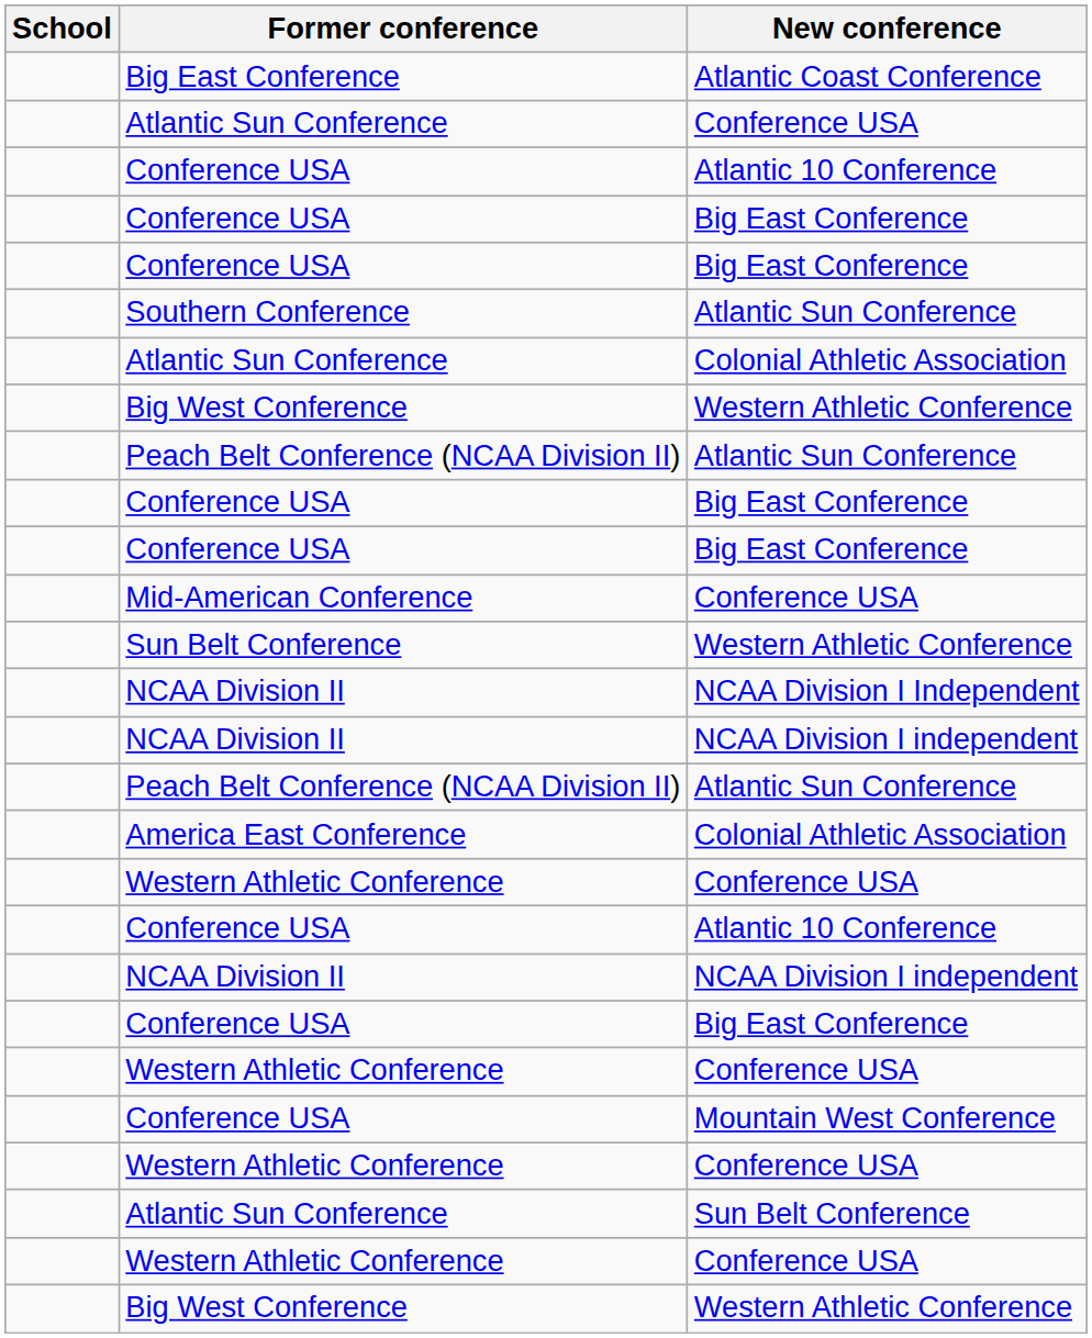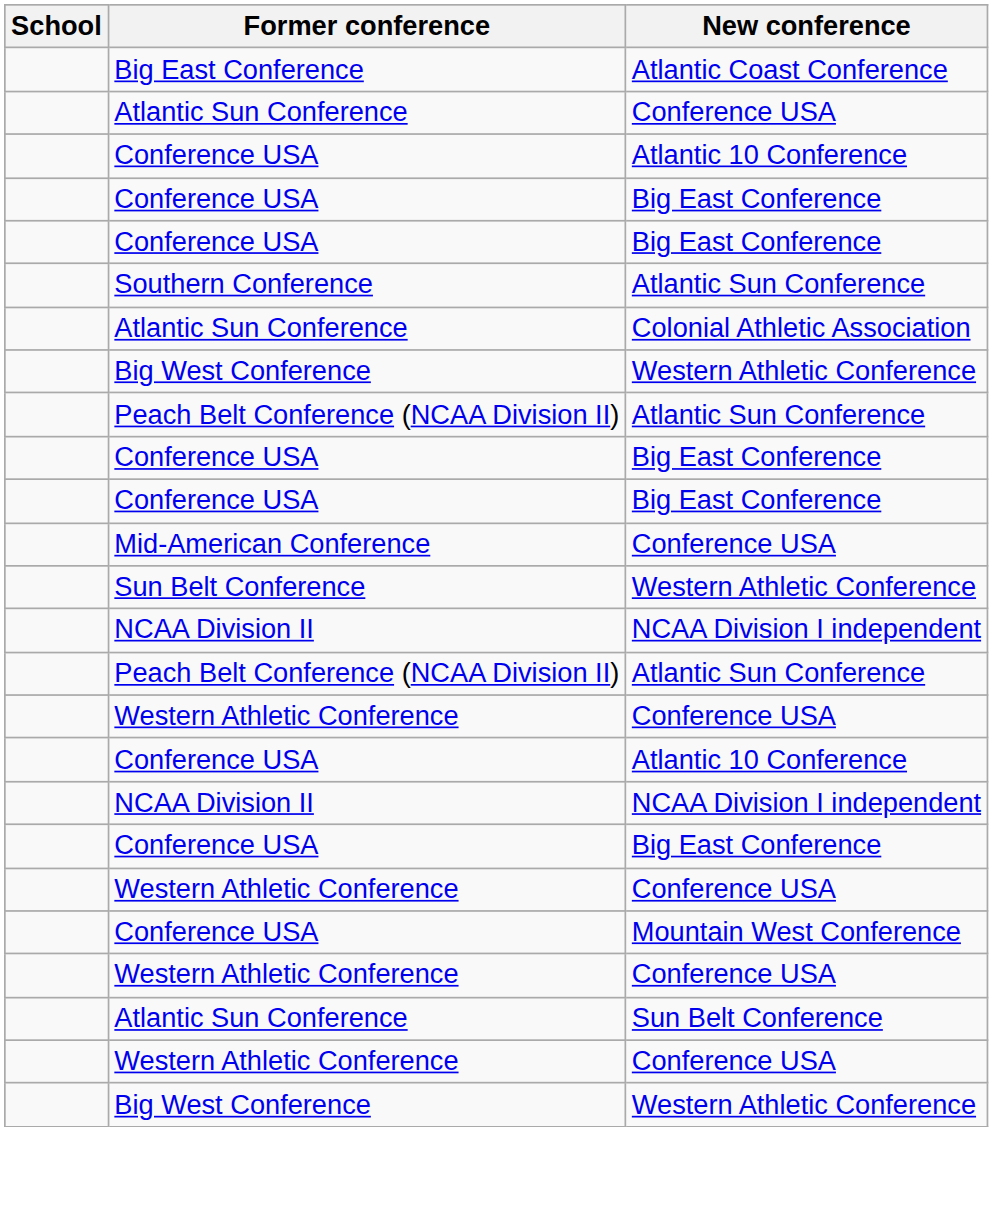- row: NCAA Division II | NCAA Division I Independent
- row: America East Conference | Colonial Athletic Association
